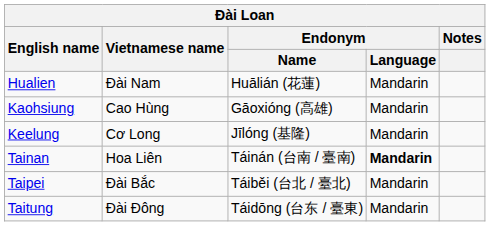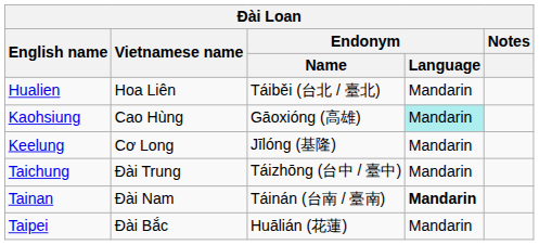Hualien | Vietnamese name: Đài Nam -> Hoa Liên
Hualien | Endonym / Name: Huālián (花蓮) -> Táiběi (台北 / 臺北)
Kaohsiung | Endonym / Language: no background -> paleturquoise background
+ row: Taichung | Đài Trung | Táizhōng (台中 / 臺中) | Mandarin
Tainan | Vietnamese name: Hoa Liên -> Đài Nam
Taipei | Endonym / Name: Táiběi (台北 / 臺北) -> Huālián (花蓮)
- row: Taitung | Đài Đông | Táidōng (台东 / 臺東) | Mandarin
